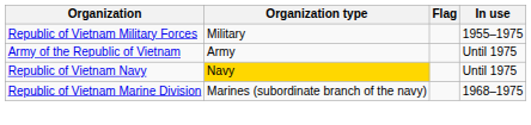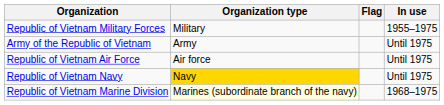+ row: Republic of Vietnam Air Force | Air force | Until 1975
Republic of Vietnam Marine Division | Organization type: no background -> lightyellow background
